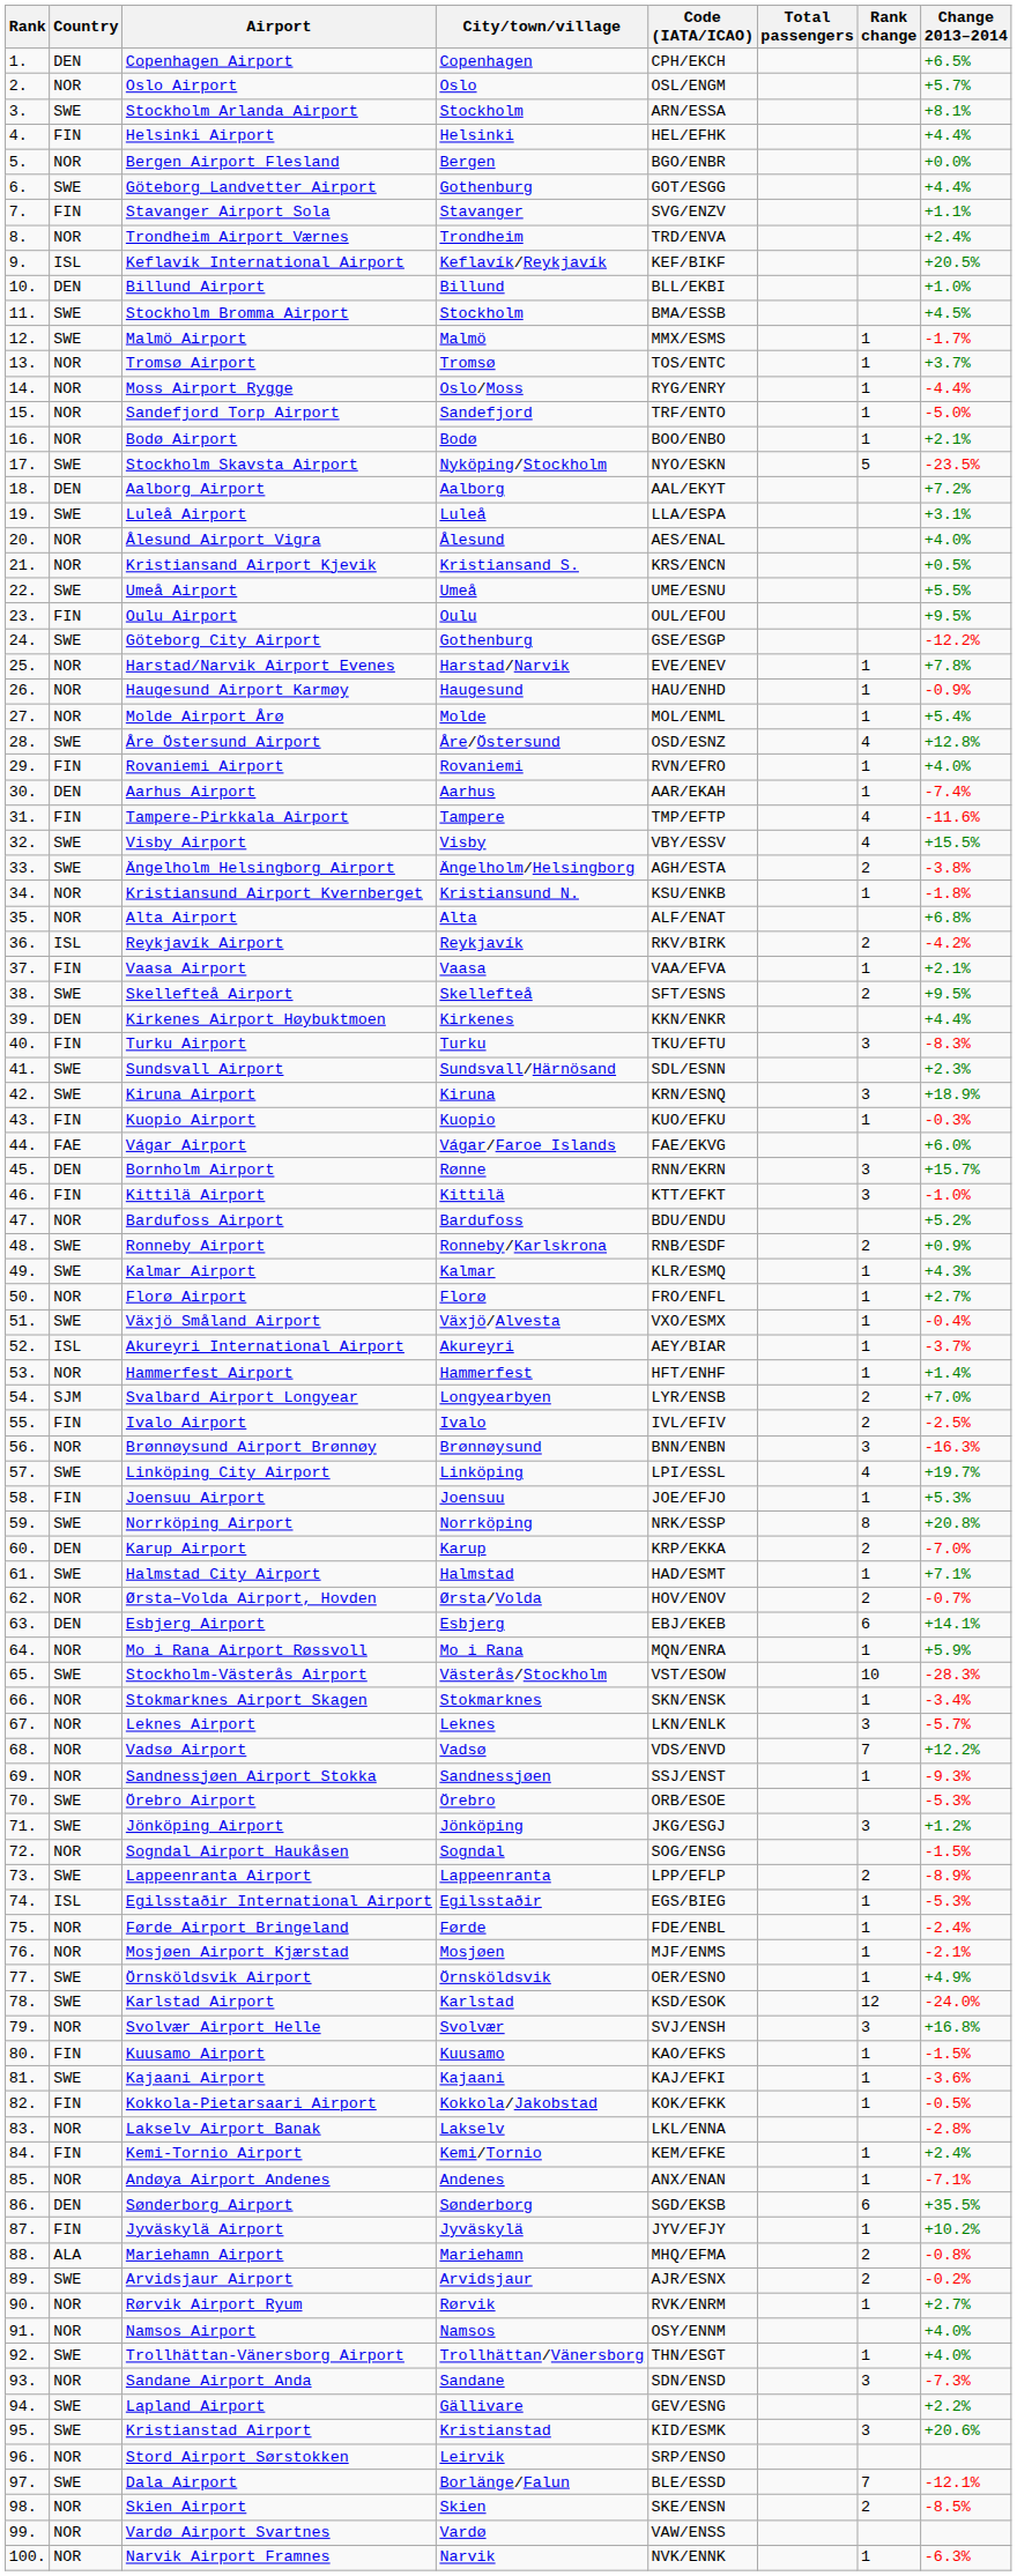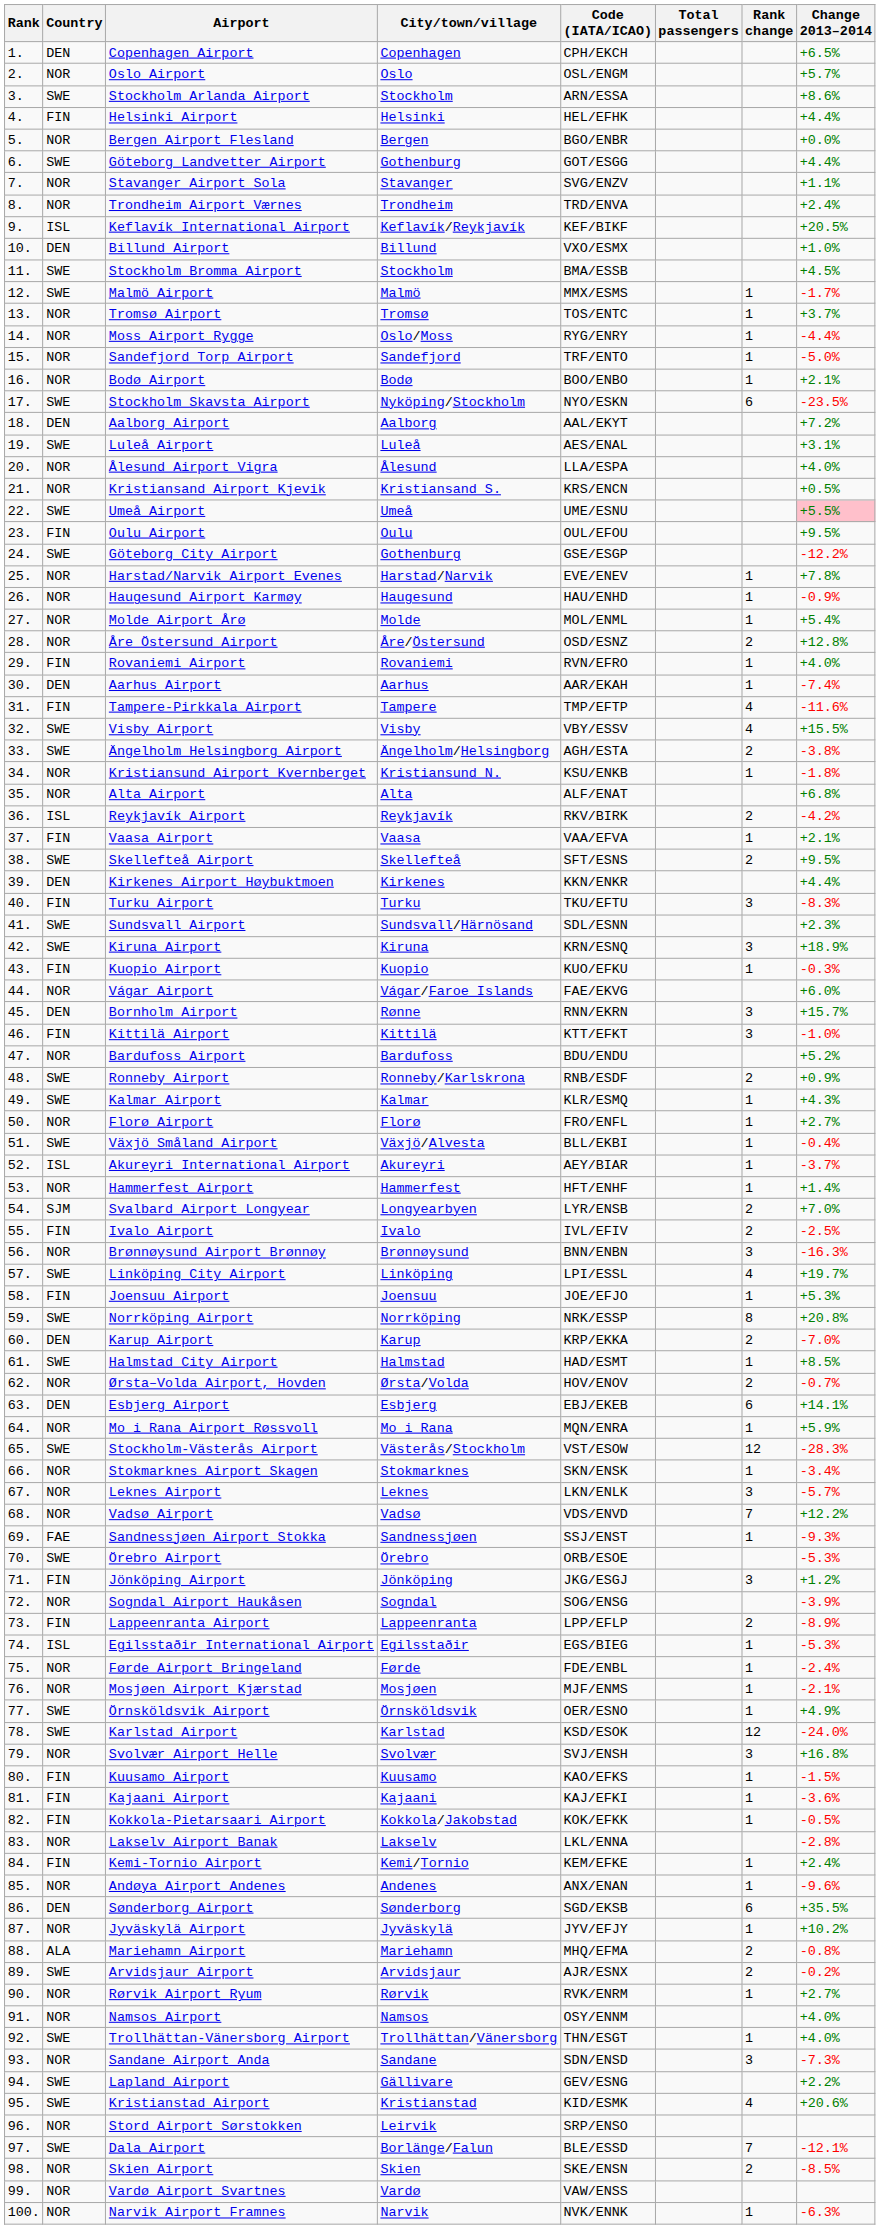Stockholm Arlanda Airport | Change 2013–2014: +8.1% -> +8.6%
Stavanger Airport Sola | Country: FIN -> NOR
Billund Airport | Code (IATA/ICAO): BLL/EKBI -> VXO/ESMX
Stockholm Skavsta Airport | Rank change: 5 -> 6
Luleå Airport | Code (IATA/ICAO): LLA/ESPA -> AES/ENAL
Ålesund Airport Vigra | Code (IATA/ICAO): AES/ENAL -> LLA/ESPA
Umeå Airport | Change 2013–2014: no background -> pink background
Åre Östersund Airport | Country: SWE -> NOR
Åre Östersund Airport | Rank change: 4 -> 2
Vágar Airport | Country: FAE -> NOR
Växjö Småland Airport | Code (IATA/ICAO): VXO/ESMX -> BLL/EKBI
Halmstad City Airport | Change 2013–2014: +7.1% -> +8.5%
Stockholm-Västerås Airport | Rank change: 10 -> 12
Sandnessjøen Airport Stokka | Country: NOR -> FAE
Jönköping Airport | Country: SWE -> FIN
Sogndal Airport Haukåsen | Change 2013–2014: -1.5% -> -3.9%
Lappeenranta Airport | Country: SWE -> FIN
Kajaani Airport | Country: SWE -> FIN
Andøya Airport Andenes | Change 2013–2014: -7.1% -> -9.6%
Jyväskylä Airport | Country: FIN -> NOR
Kristianstad Airport | Rank change: 3 -> 4
